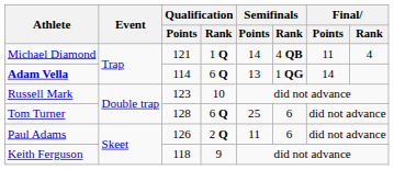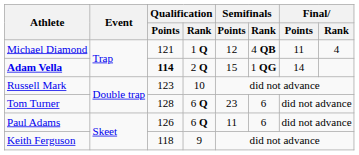Michael Diamond | Semifinals / Points: 14 -> 12
Adam Vella | Qualification / Points: normal -> bold
Adam Vella | Qualification / Rank: 6 Q -> 2 Q
Adam Vella | Semifinals / Points: 13 -> 15
Tom Turner | Semifinals / Points: 25 -> 23
Paul Adams | Qualification / Rank: 2 Q -> 6 Q
